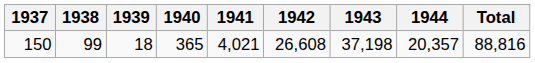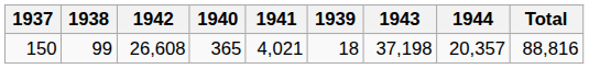columns swapped: 1939 <-> 1942
